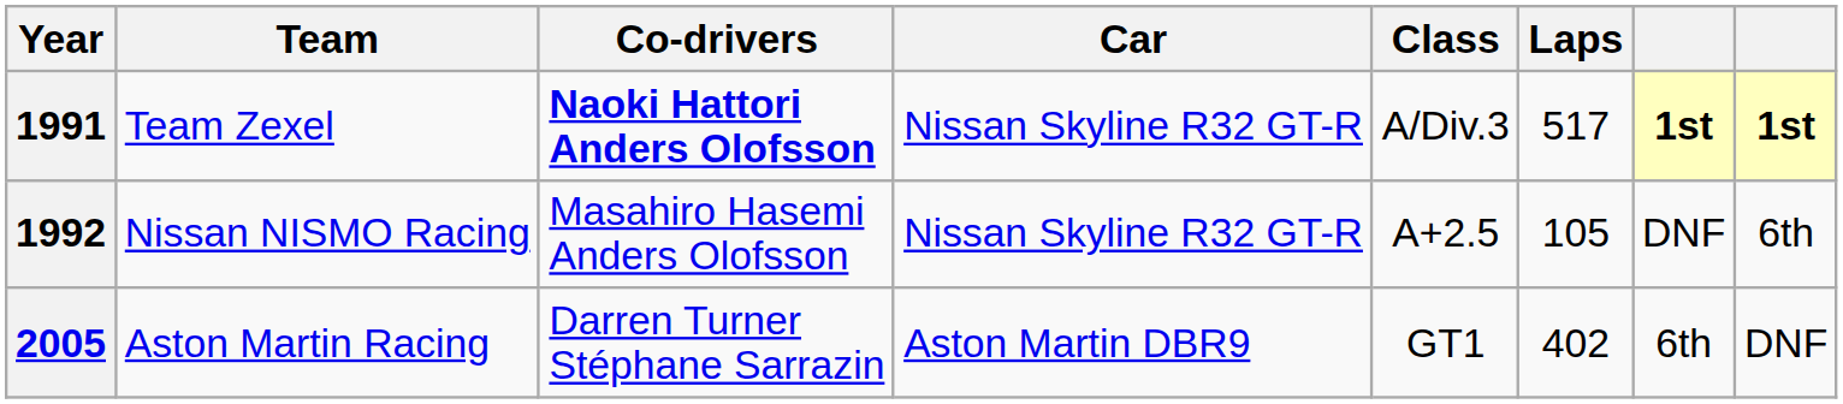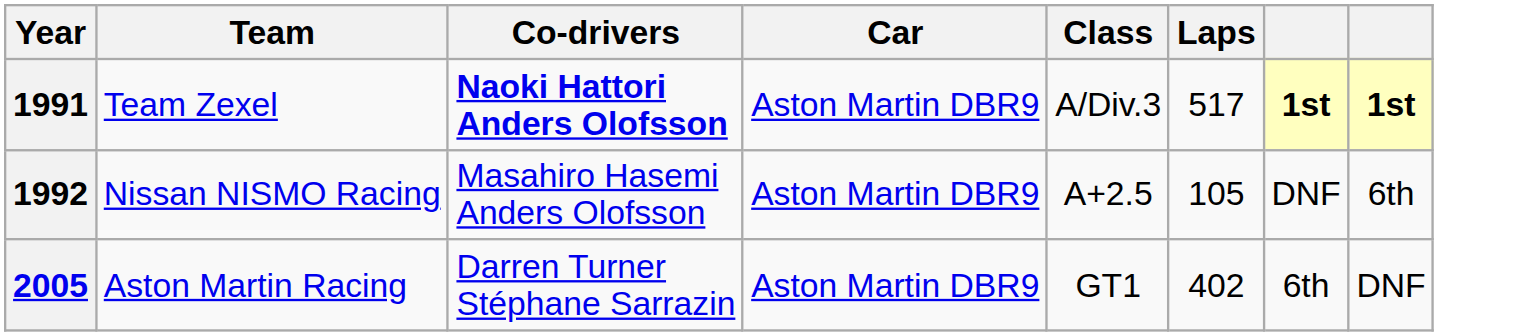1991 | Car: Nissan Skyline R32 GT-R -> Aston Martin DBR9
1992 | Car: Nissan Skyline R32 GT-R -> Aston Martin DBR9
